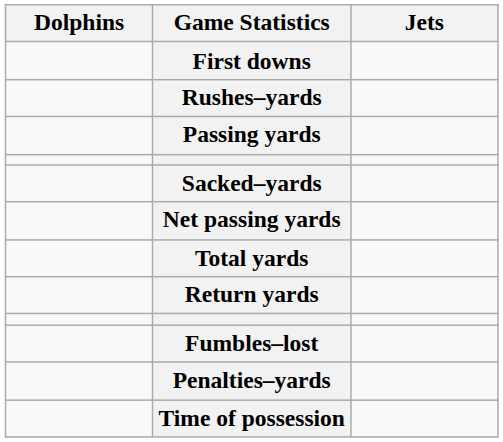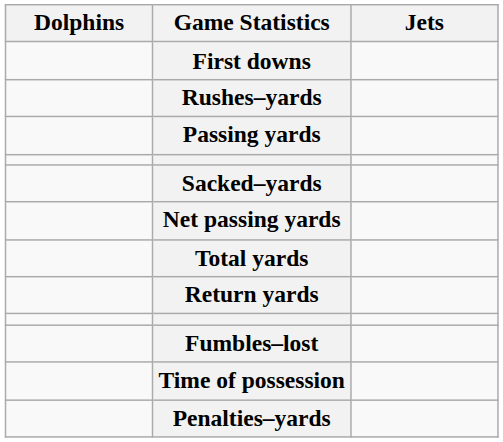rows swapped: Penalties–yards <-> Time of possession
